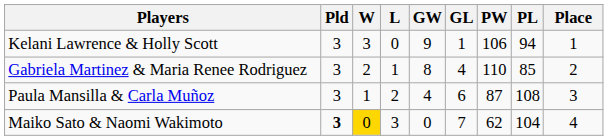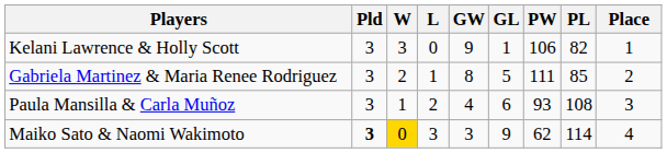Kelani Lawrence & Holly Scott | PL: 94 -> 82
Gabriela Martinez & Maria Renee Rodriguez | GL: 4 -> 5
Gabriela Martinez & Maria Renee Rodriguez | PW: 110 -> 111
Paula Mansilla & Carla Muñoz | PW: 87 -> 93
Maiko Sato & Naomi Wakimoto | GW: 0 -> 3
Maiko Sato & Naomi Wakimoto | GL: 7 -> 9
Maiko Sato & Naomi Wakimoto | PL: 104 -> 114
